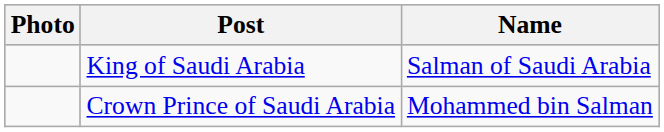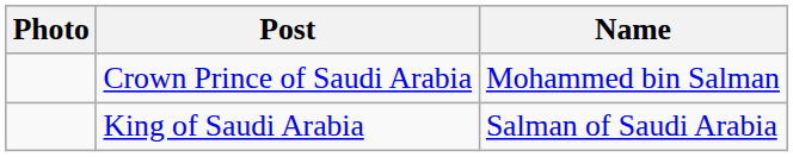rows swapped: King of Saudi Arabia <-> Crown Prince of Saudi Arabia
